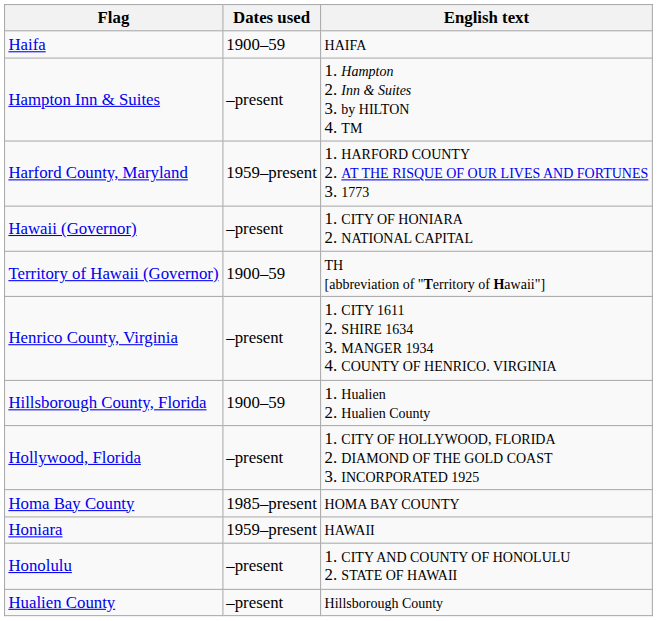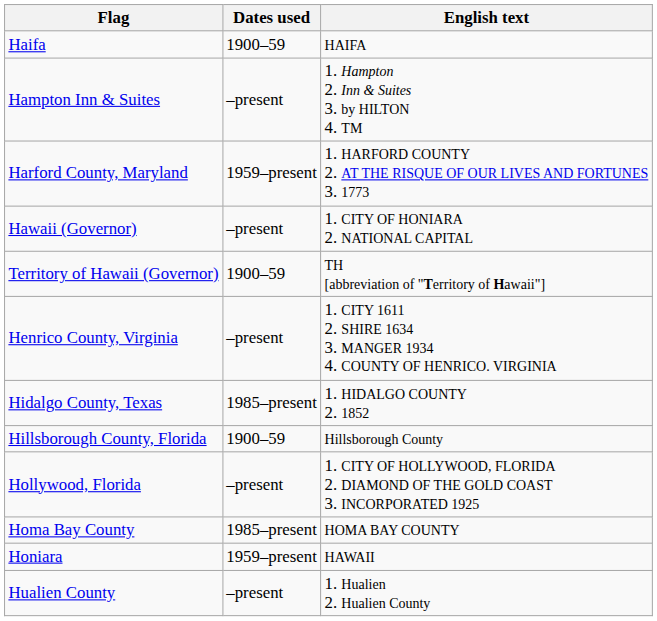+ row: Hidalgo County, Texas | 1985–present | 1. HIDALGO COUNTY 2. 1852
Hillsborough County, Florida | English text: 1. Hualien 2. Hualien County -> Hillsborough County
- row: Honolulu | –present | 1. CITY AND COUNTY OF HONOLULU 2. STATE OF HAWAII
Hualien County | English text: Hillsborough County -> 1. Hualien 2. Hualien County
